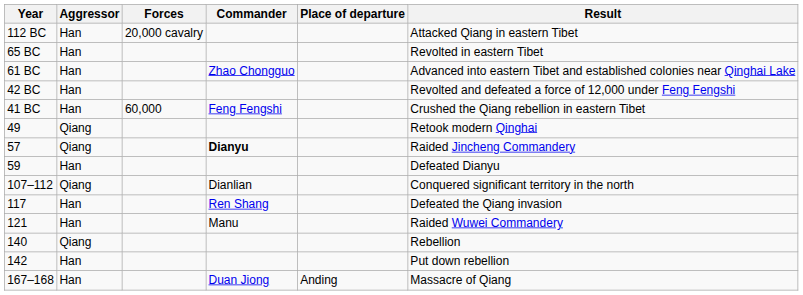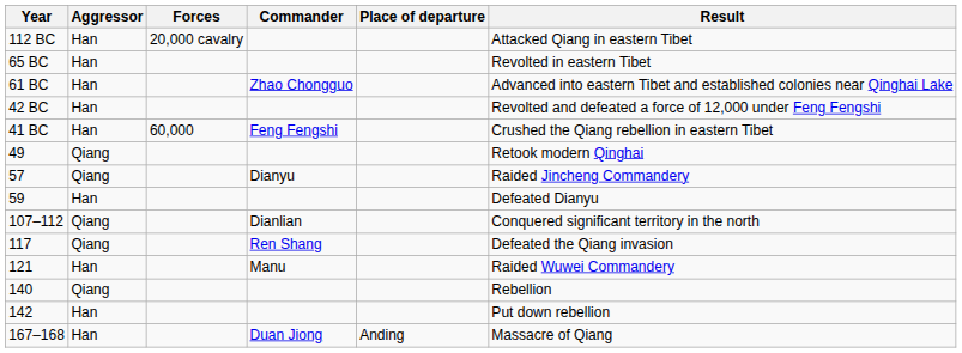57 | Commander: bold -> normal
117 | Aggressor: Han -> Qiang
